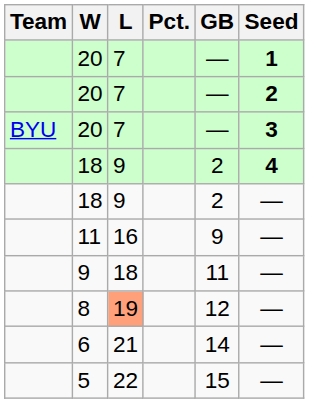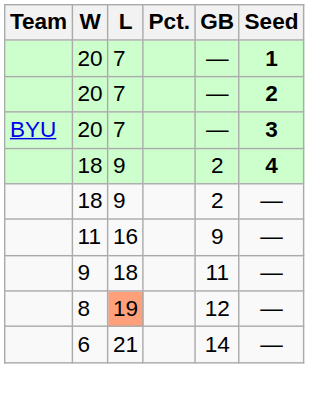- row: 5 | 22 | 15 | —
